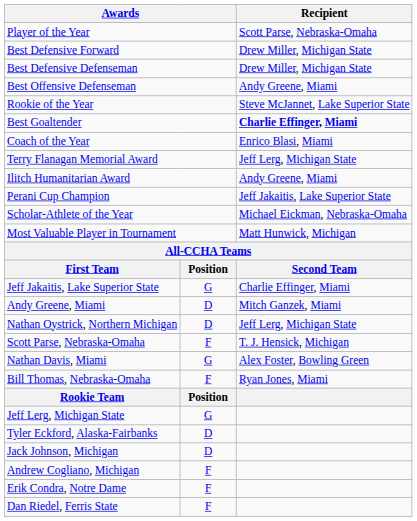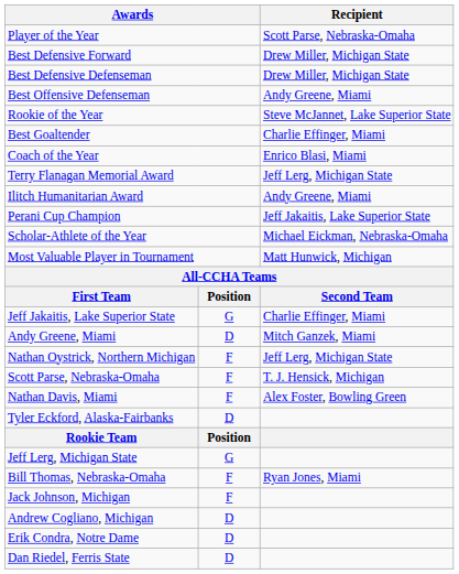Best Goaltender | Recipient: bold -> normal
Nathan Oystrick, Northern Michigan | column 2: D -> F
Nathan Davis, Miami | column 2: G -> F
rows swapped: Bill Thomas, Nebraska-Omaha <-> Tyler Eckford, Alaska-Fairbanks
Jack Johnson, Michigan | column 2: D -> F
Andrew Cogliano, Michigan | column 2: F -> D
Erik Condra, Notre Dame | column 2: F -> D
Dan Riedel, Ferris State | column 2: F -> D
